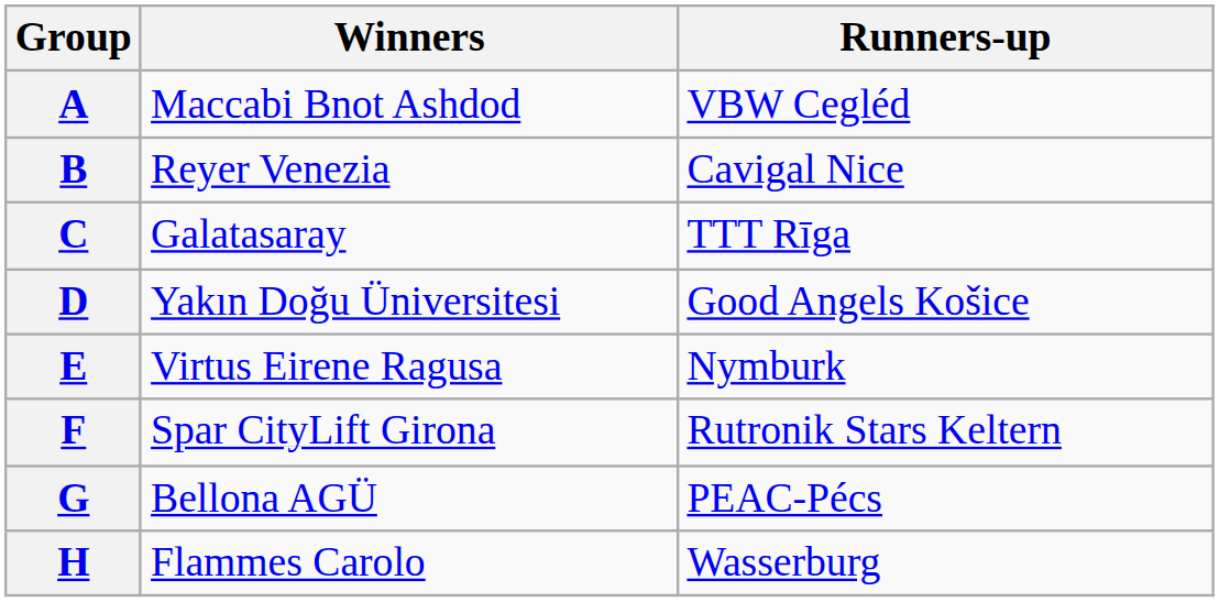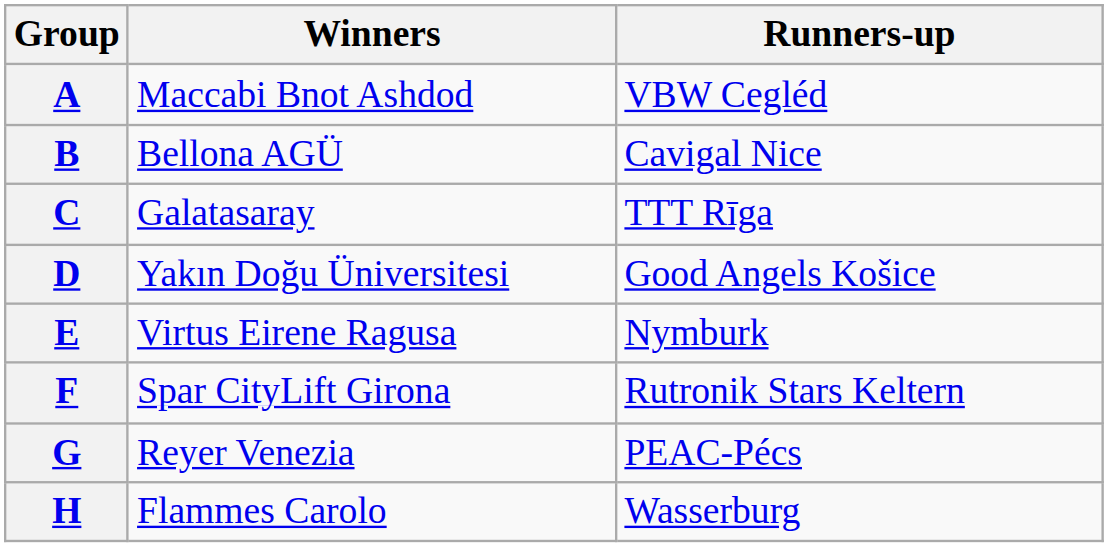B | Winners: Reyer Venezia -> Bellona AGÜ
G | Winners: Bellona AGÜ -> Reyer Venezia
